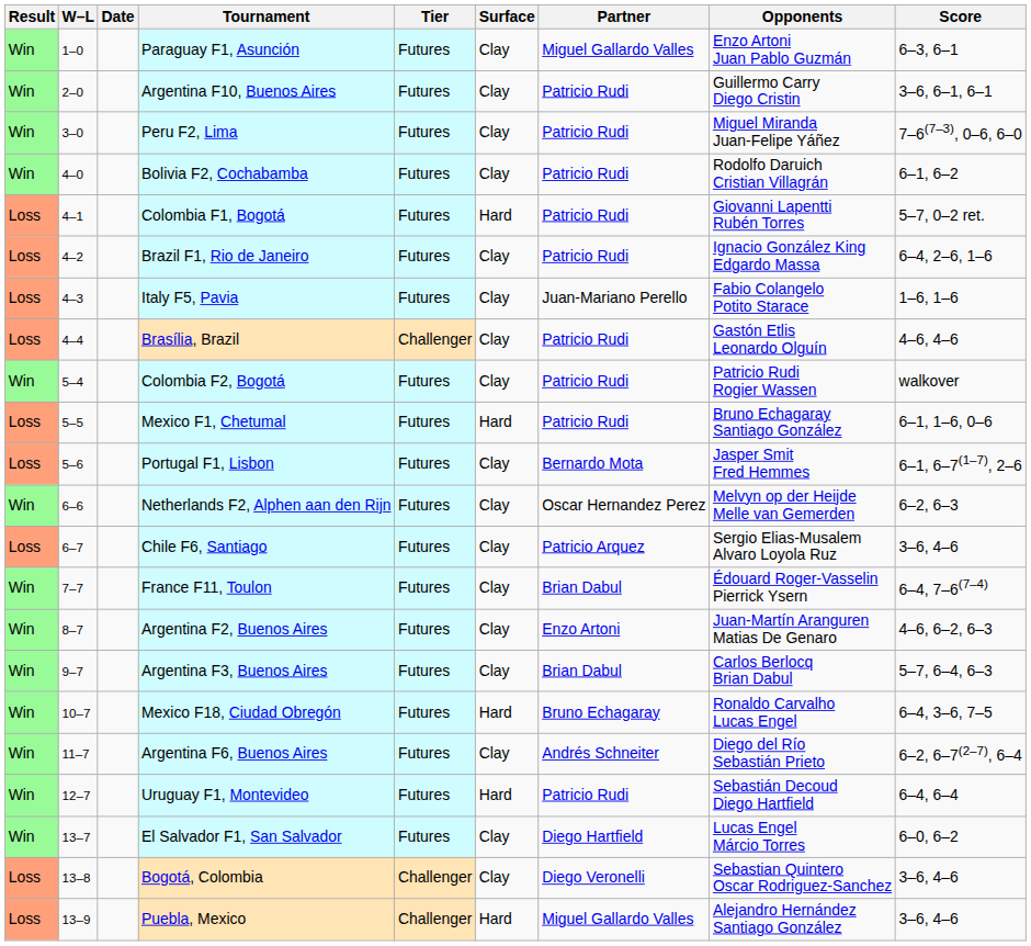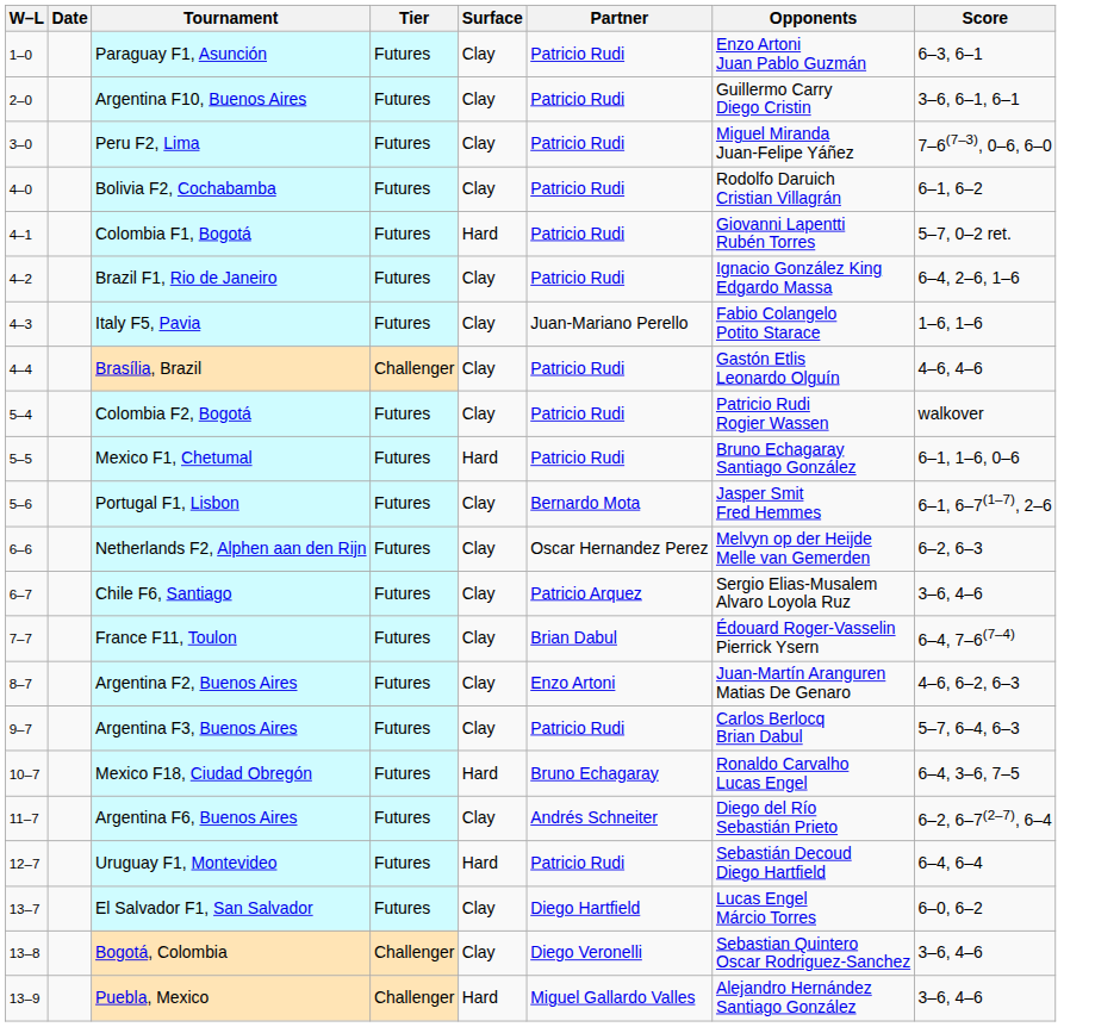- column: Result | Win | Win | Win | Win | Loss | Loss | Loss | Loss | Win | Loss | Loss | Win | Loss | Win | Win | Win | Win | Win | Win | Win | Loss | Loss
Paraguay F1, Asunción | Partner: Miguel Gallardo Valles -> Patricio Rudi
Argentina F3, Buenos Aires | Partner: Brian Dabul -> Patricio Rudi
